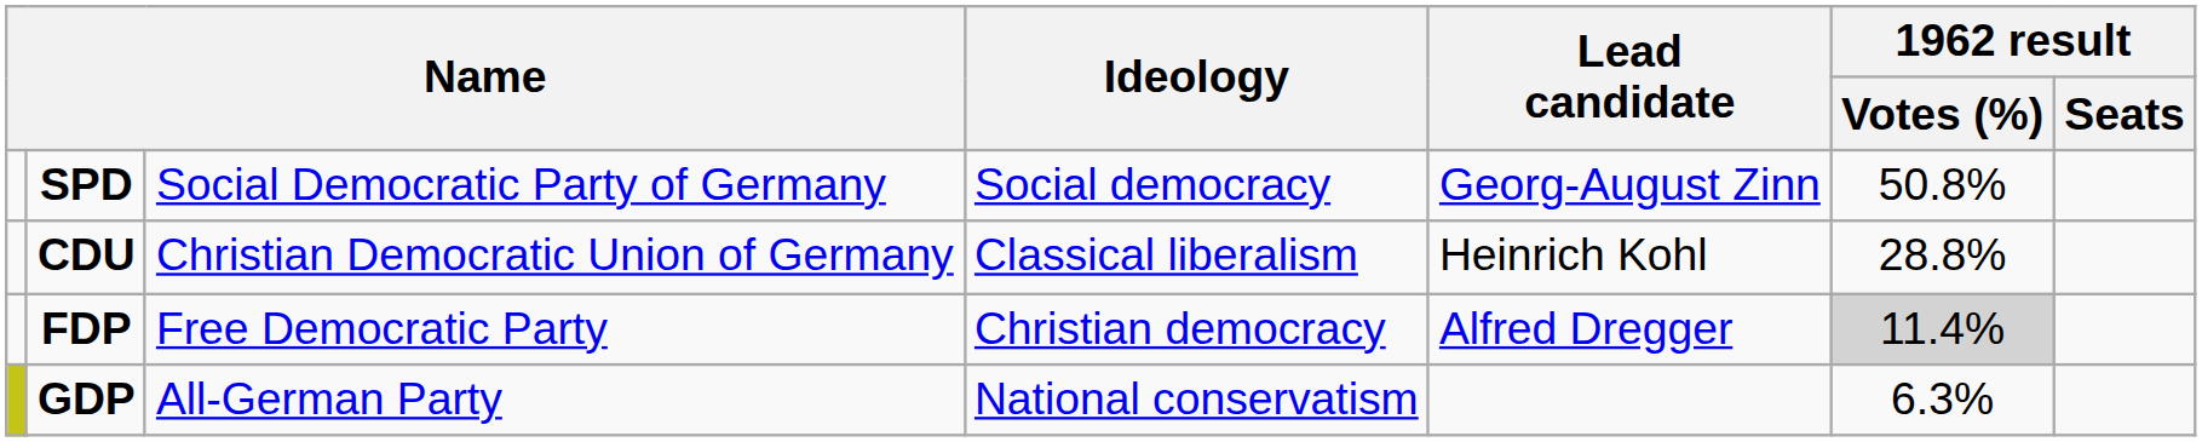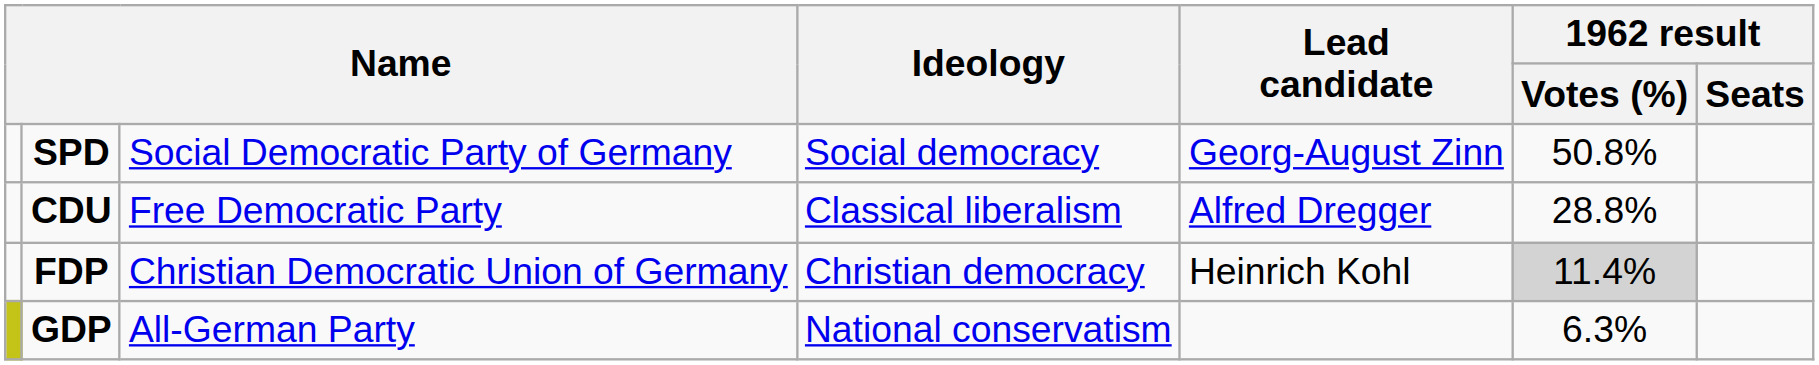CDU | column 3: Christian Democratic Union of Germany -> Free Democratic Party
CDU | Lead candidate: Heinrich Kohl -> Alfred Dregger
FDP | column 3: Free Democratic Party -> Christian Democratic Union of Germany
FDP | Lead candidate: Alfred Dregger -> Heinrich Kohl
